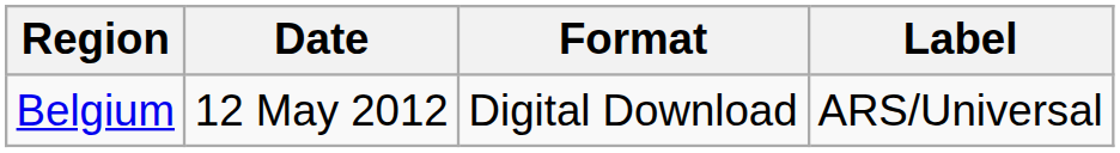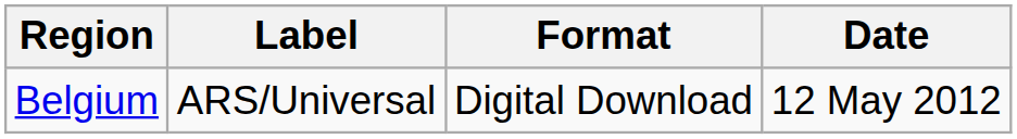columns swapped: Date <-> Label
